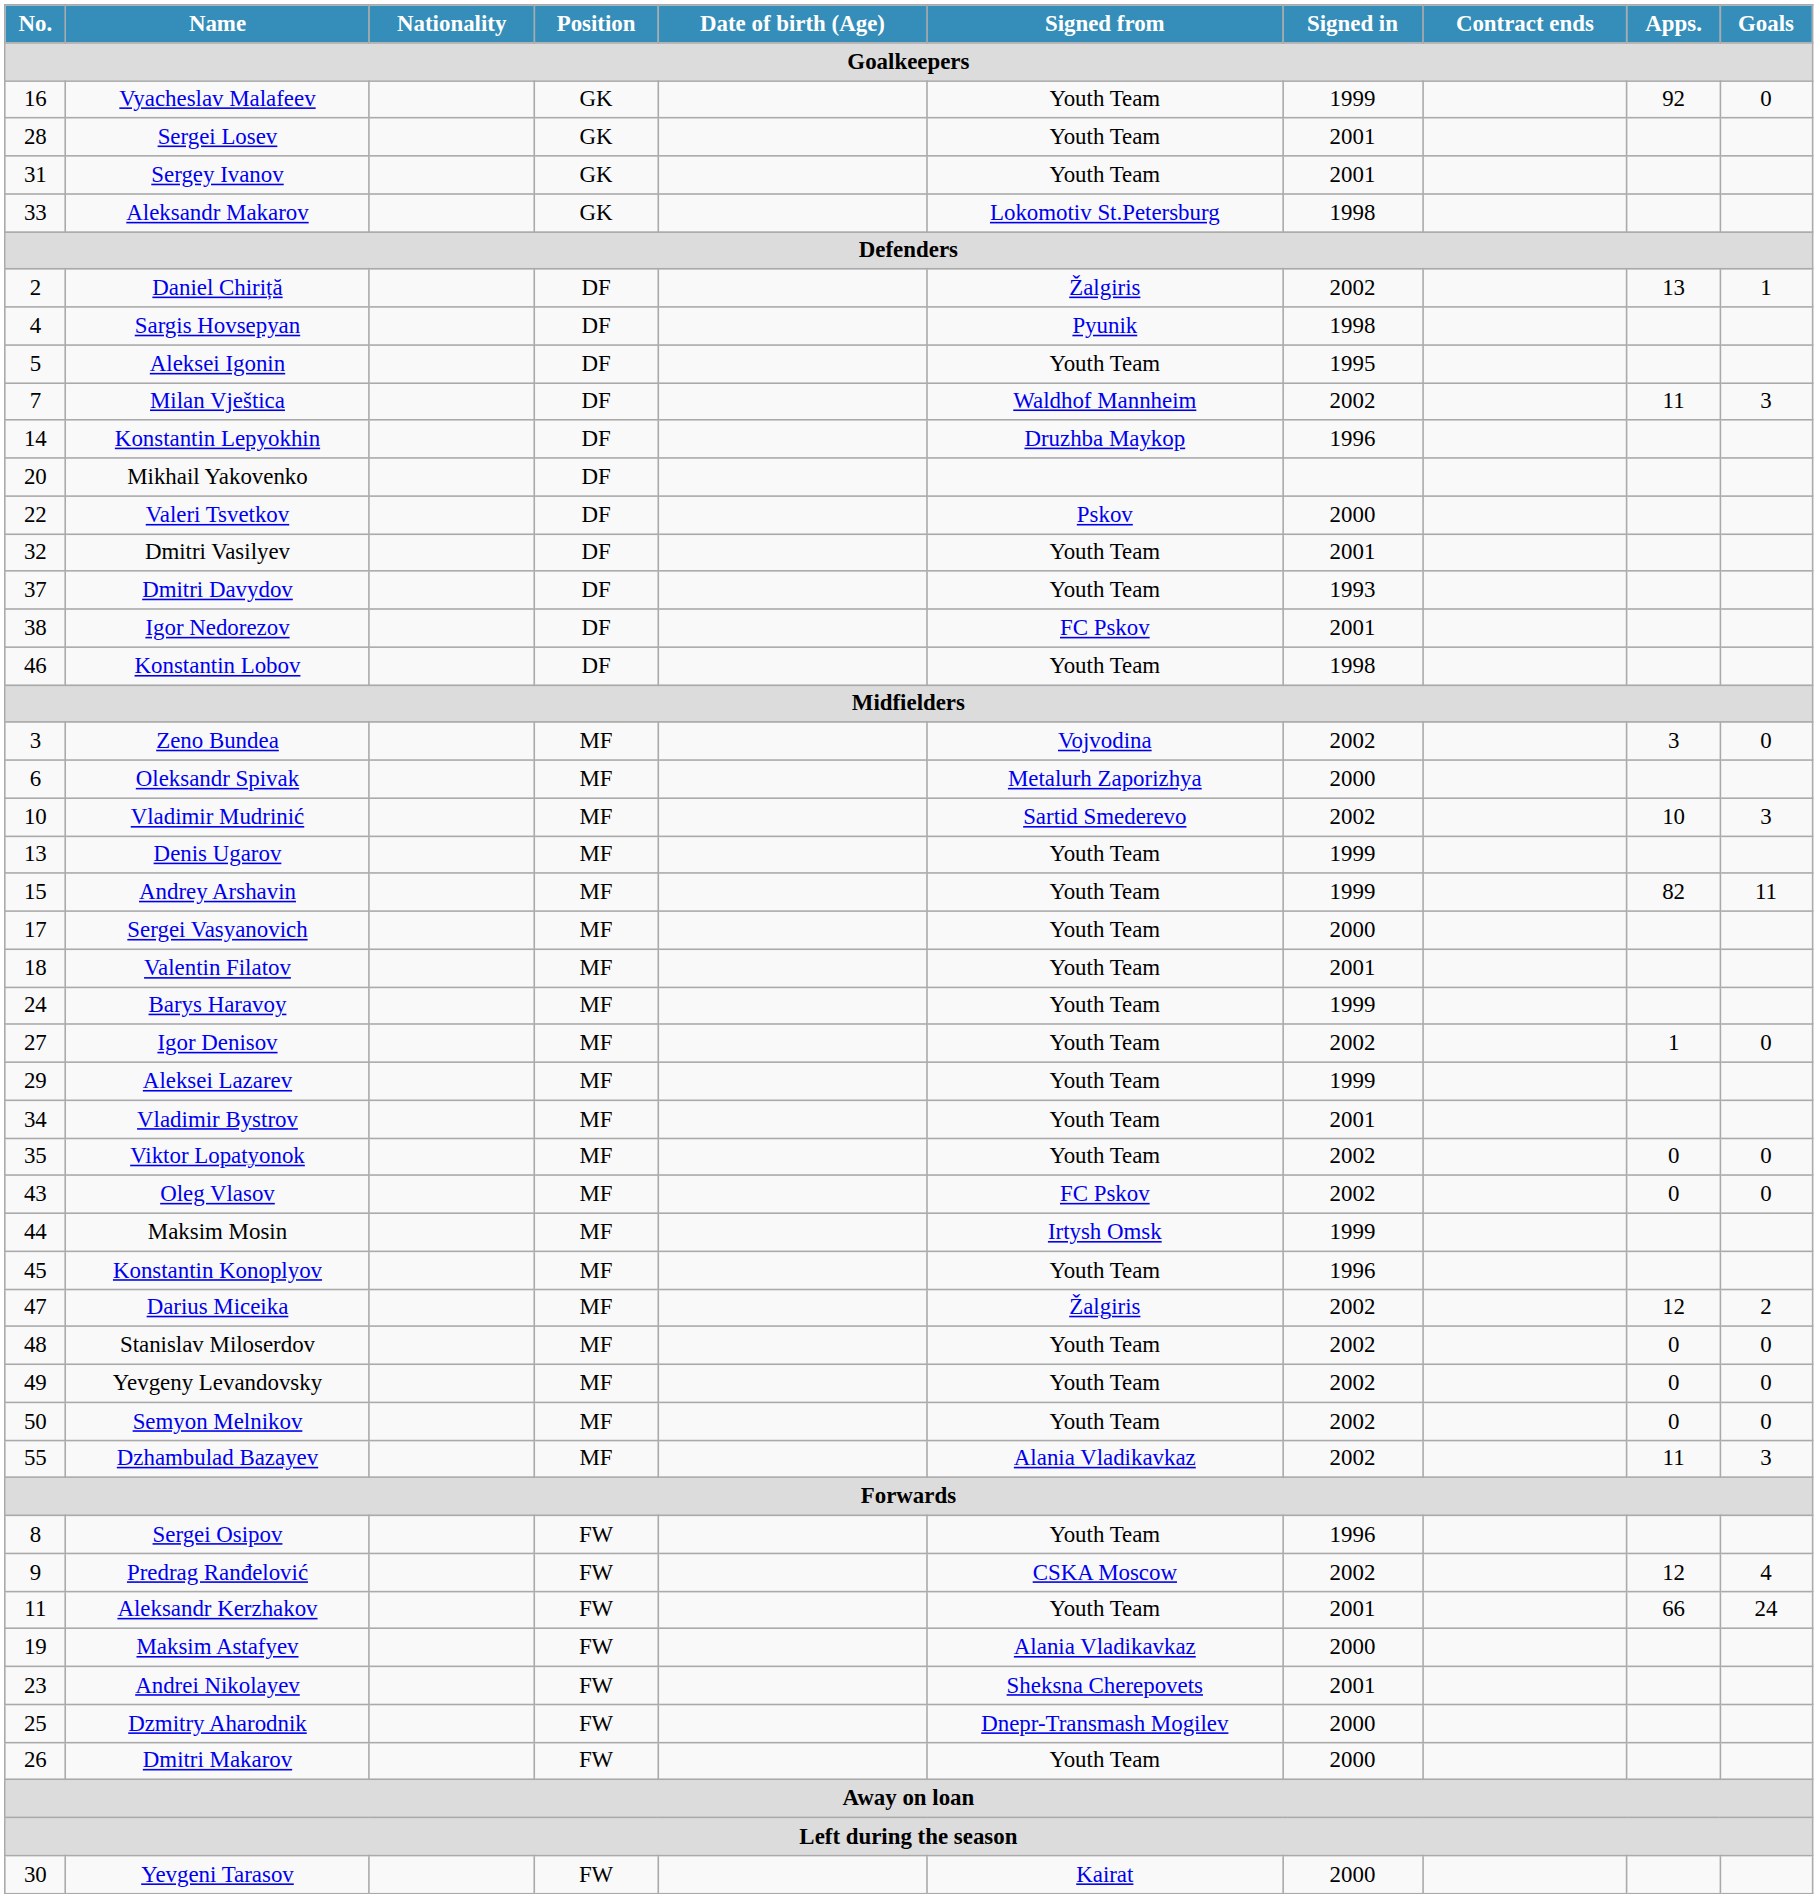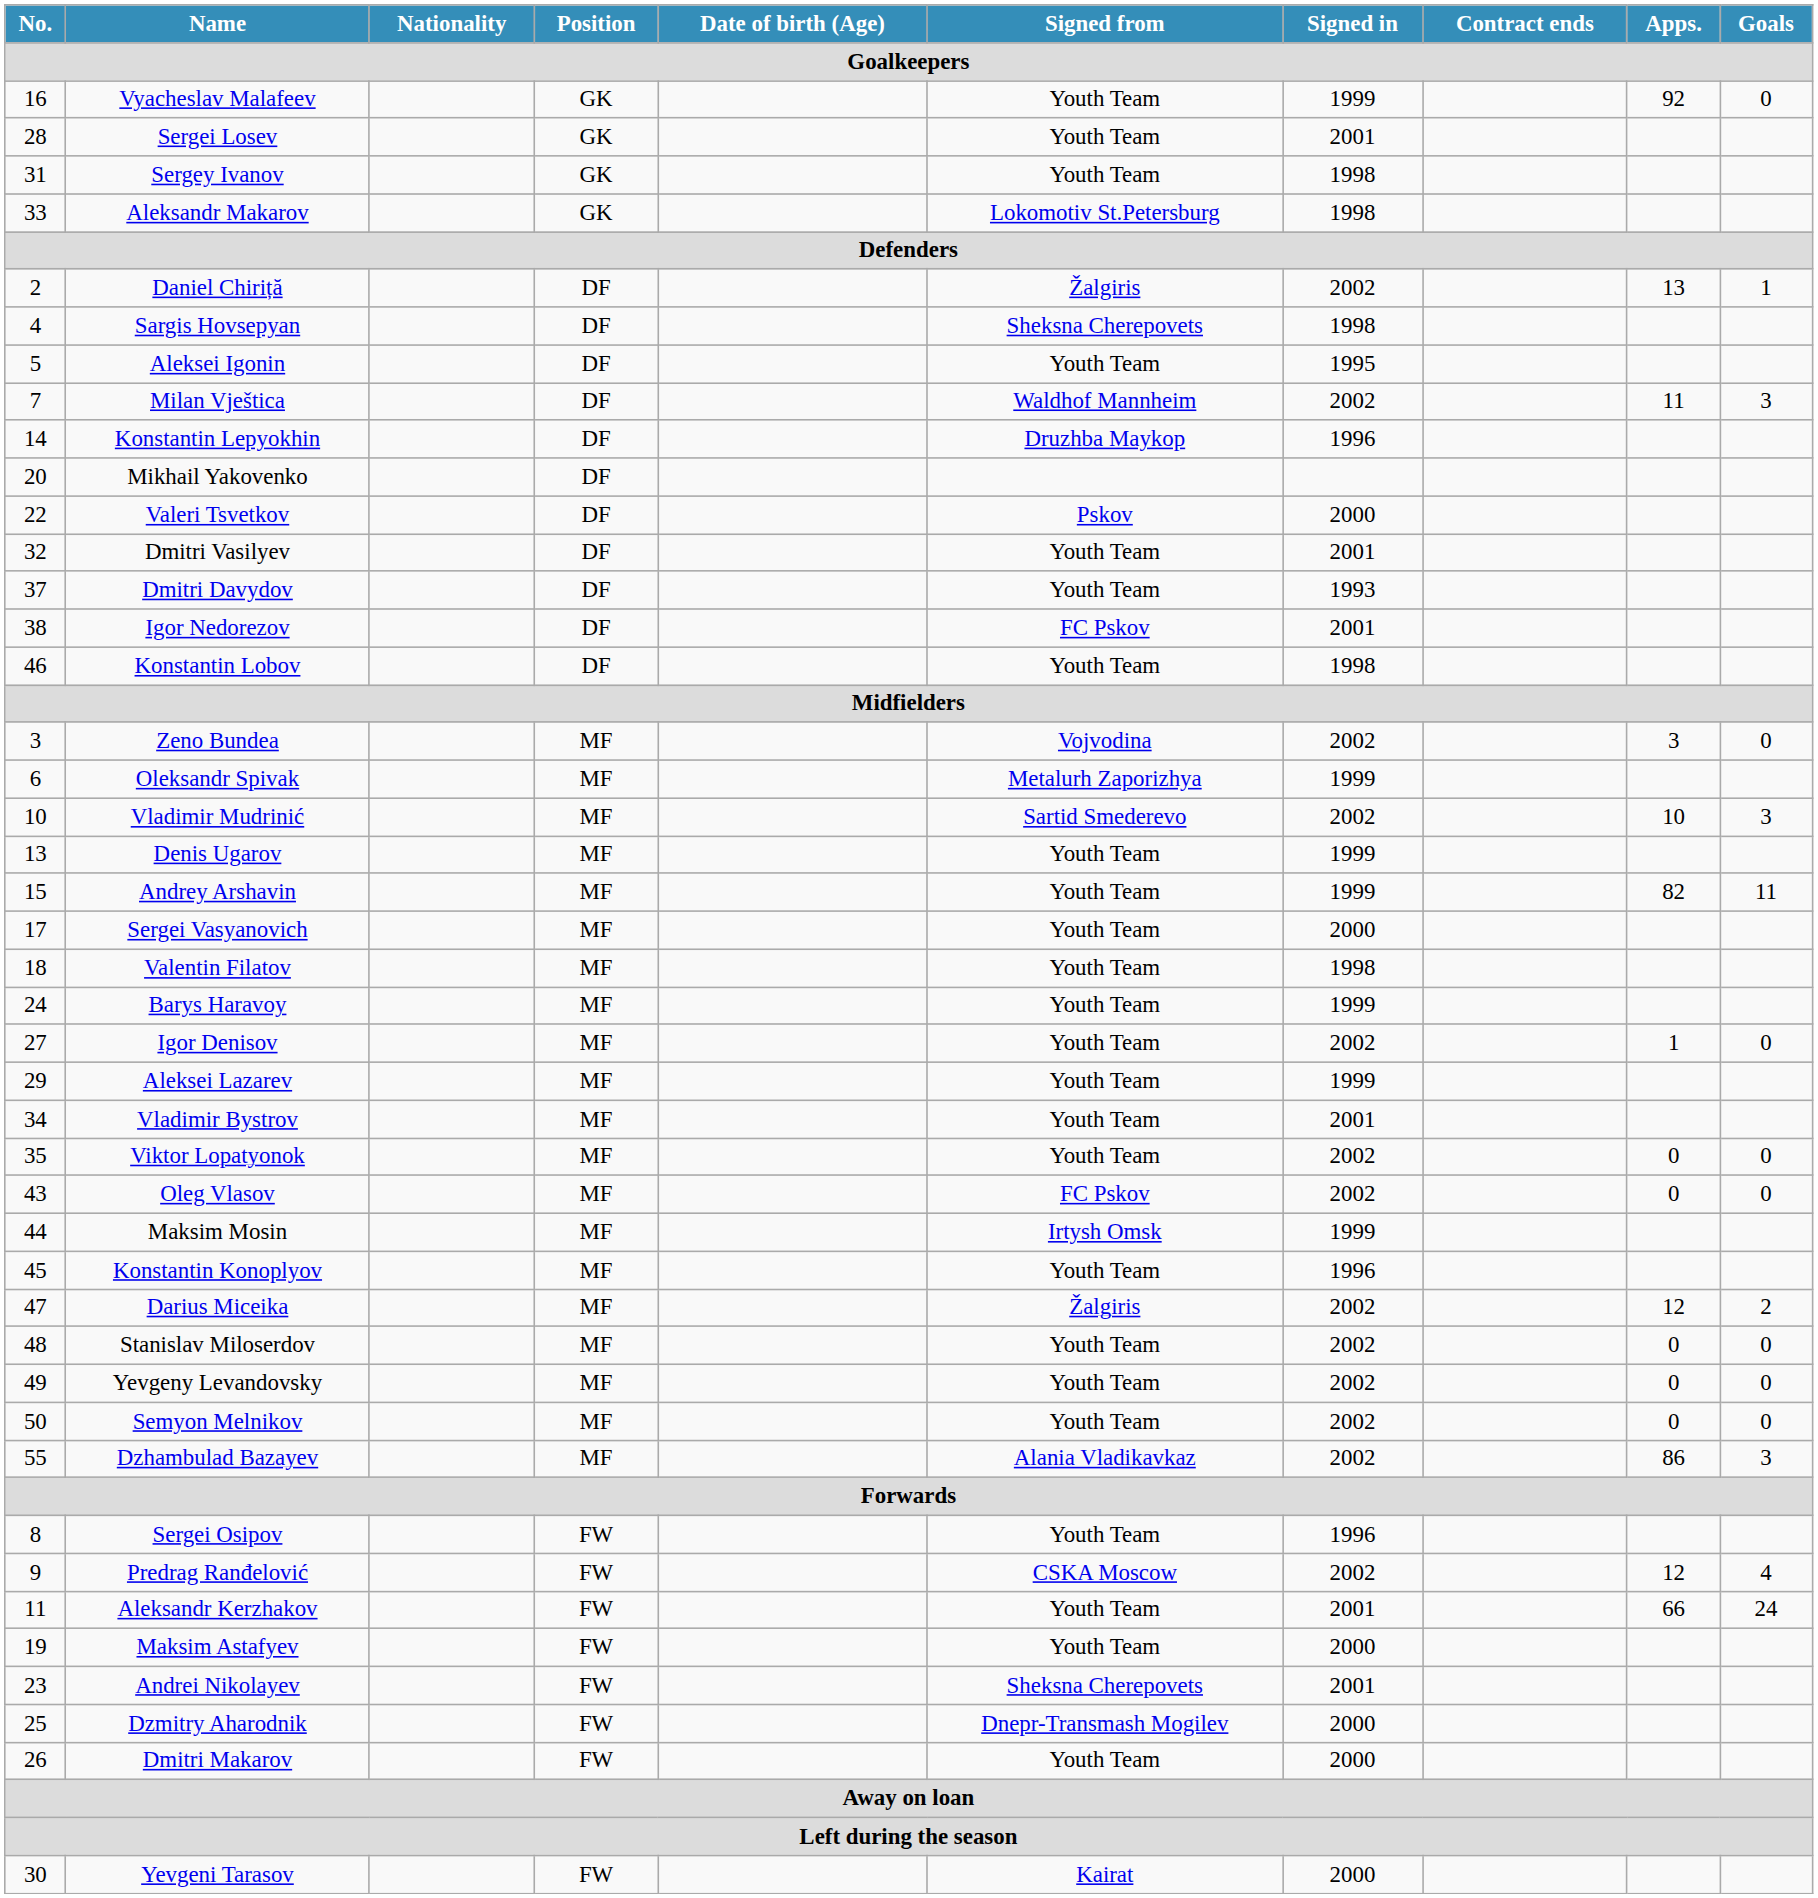Sergey Ivanov | Signed in: 2001 -> 1998
Sargis Hovsepyan | Signed from: Pyunik -> Sheksna Cherepovets
Oleksandr Spivak | Signed in: 2000 -> 1999
Valentin Filatov | Signed in: 2001 -> 1998
Dzhambulad Bazayev | Apps.: 11 -> 86
Maksim Astafyev | Signed from: Alania Vladikavkaz -> Youth Team
